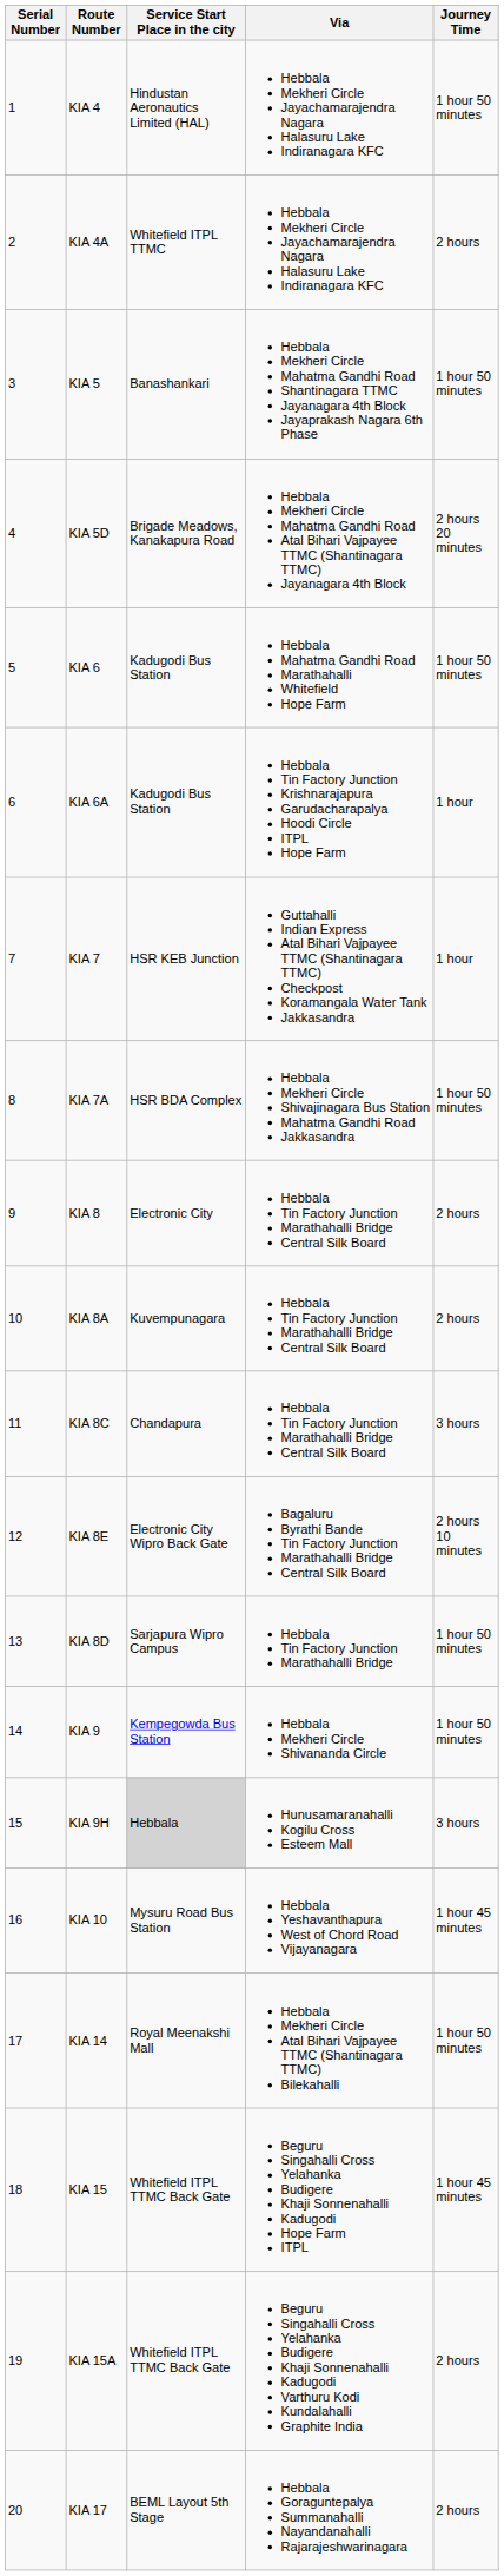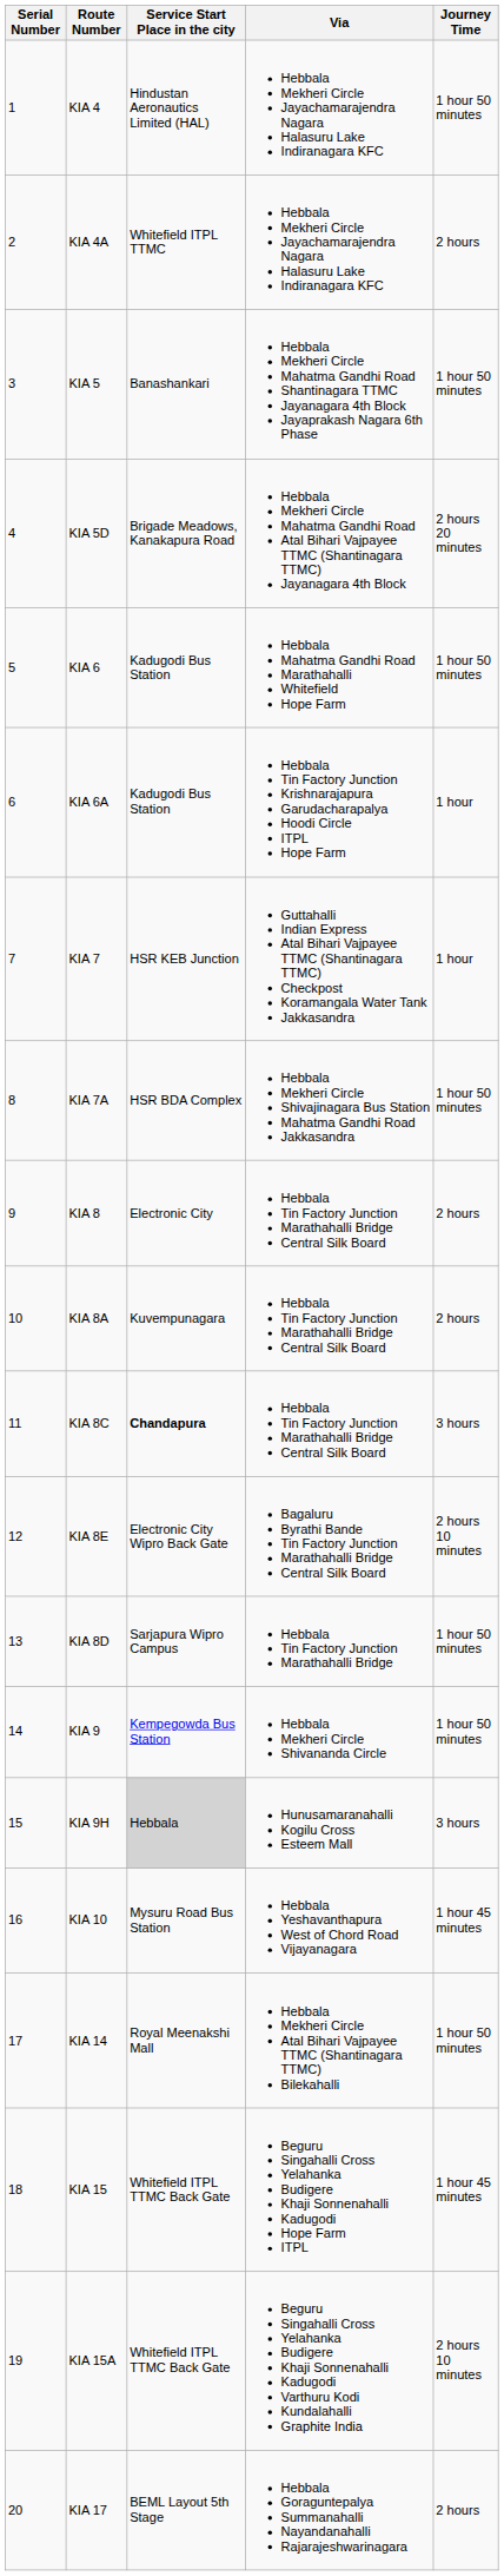KIA 8C | Service Start Place in the city: normal -> bold
KIA 15A | Journey Time: 2 hours -> 2 hours 10 minutes
